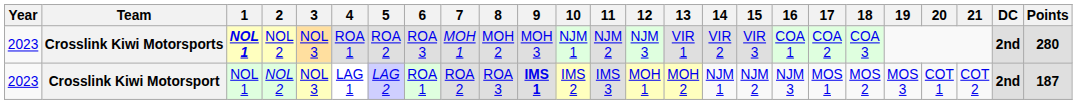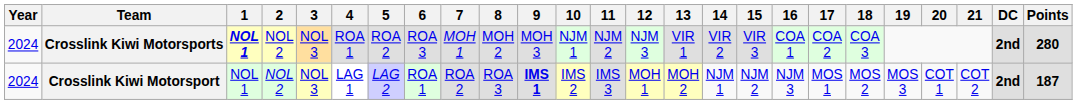Crosslink Kiwi Motorsports | Year: 2023 -> 2024
Crosslink Kiwi Motorsport | Year: 2023 -> 2024
